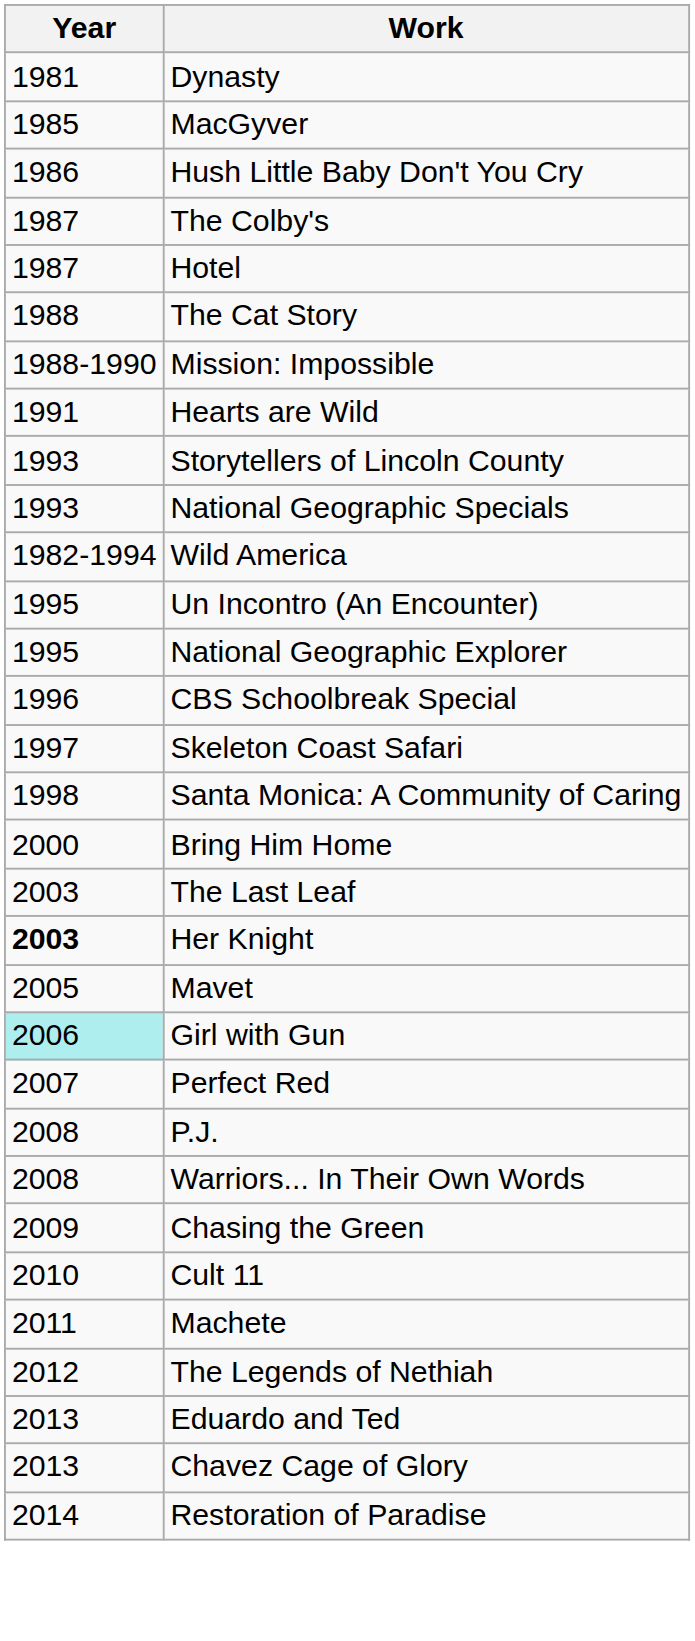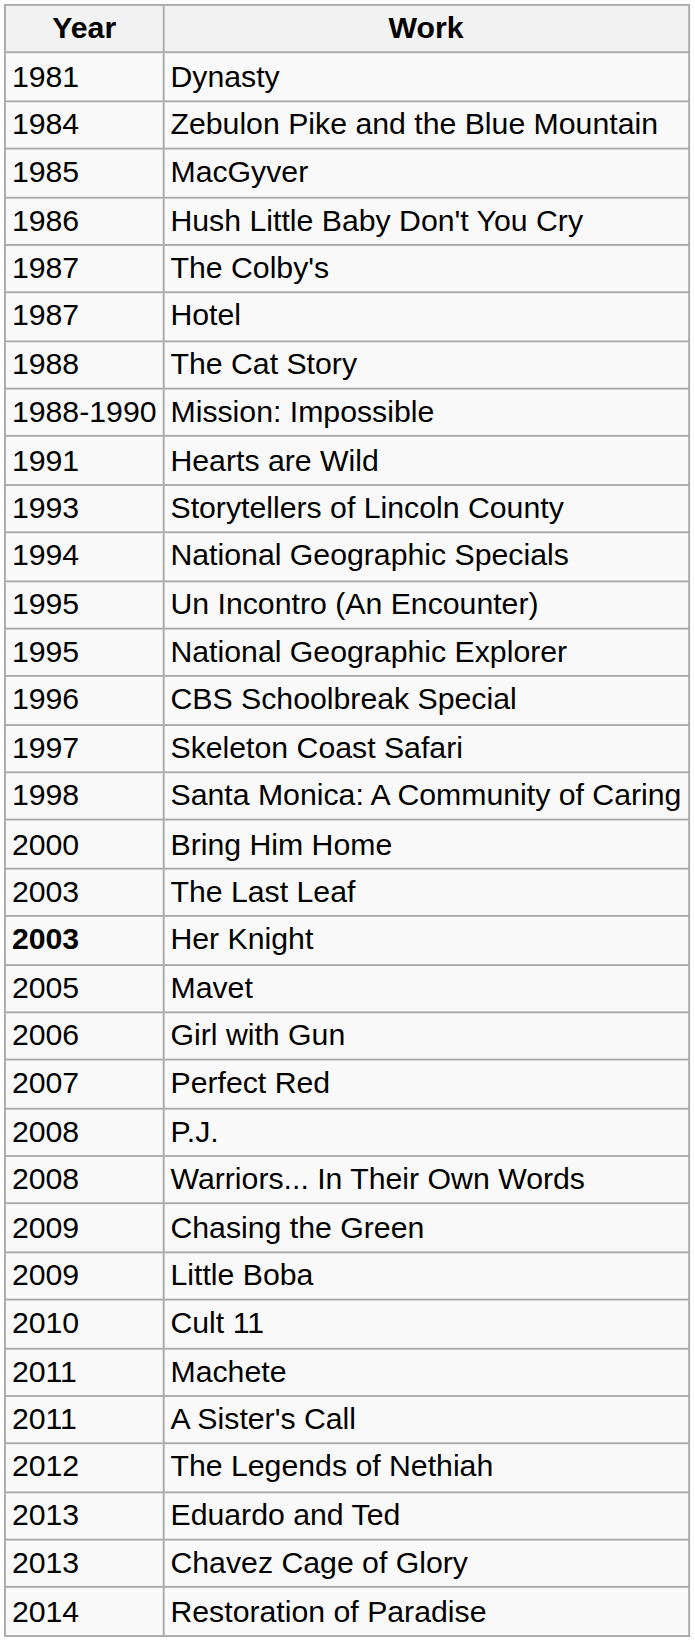+ row: 1984 | Zebulon Pike and the Blue Mountain
National Geographic Specials | Year: 1993 -> 1994
- row: 1982-1994 | Wild America
Girl with Gun | Year: paleturquoise background -> no background
+ row: 2009 | Little Boba
+ row: 2011 | A Sister's Call
